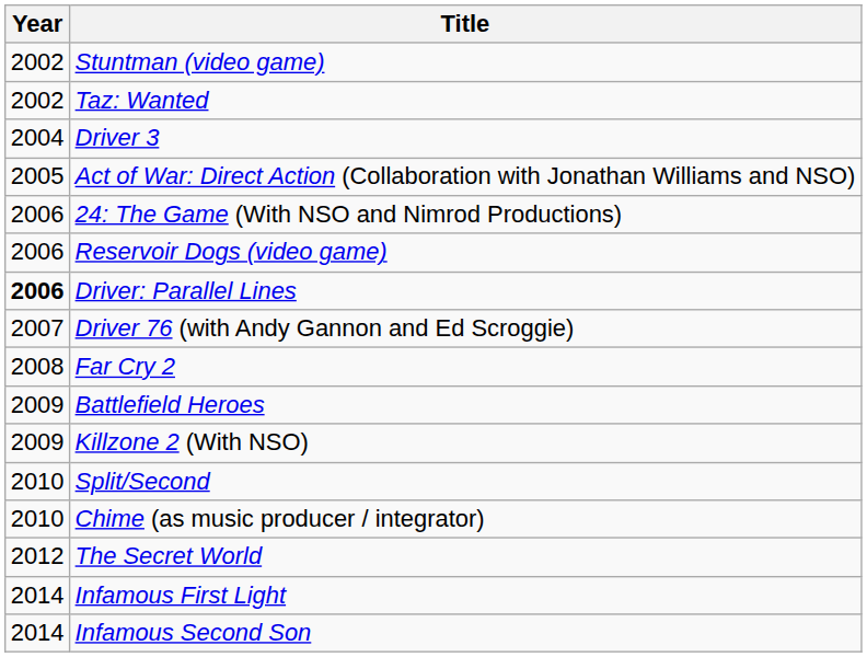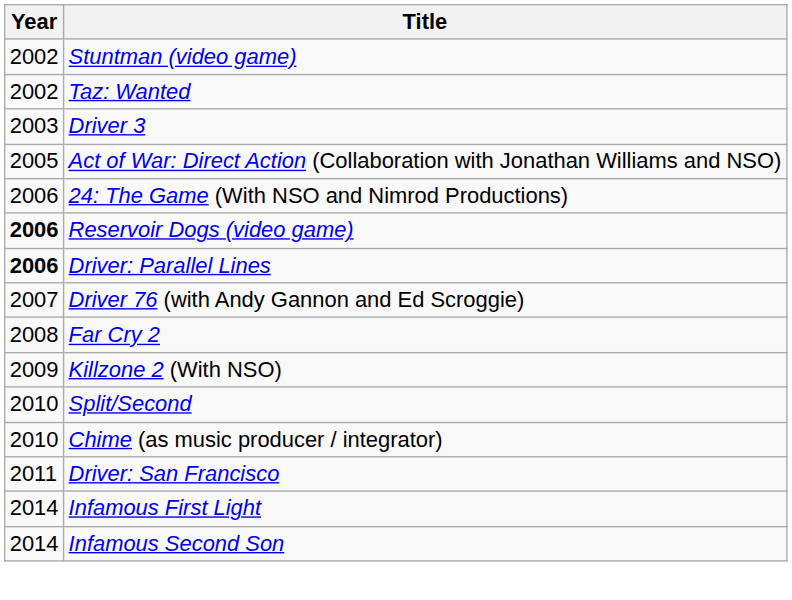Driver 3 | Year: 2004 -> 2003
Reservoir Dogs (video game) | Year: normal -> bold
- row: 2009 | Battlefield Heroes
+ row: 2011 | Driver: San Francisco
- row: 2012 | The Secret World
